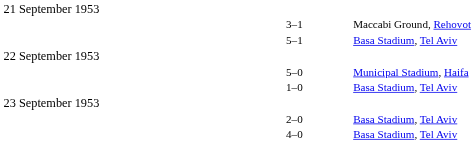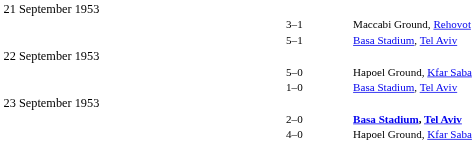5–0 | column 4: Municipal Stadium, Haifa -> Hapoel Ground, Kfar Saba
2–0 | column 4: normal -> bold
4–0 | column 4: Basa Stadium, Tel Aviv -> Hapoel Ground, Kfar Saba
